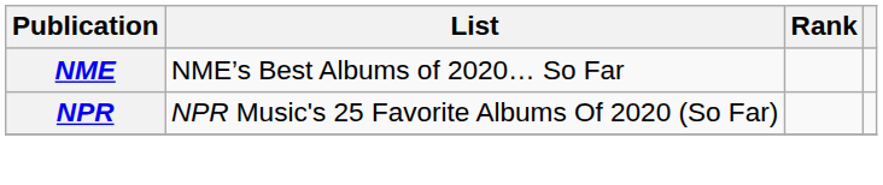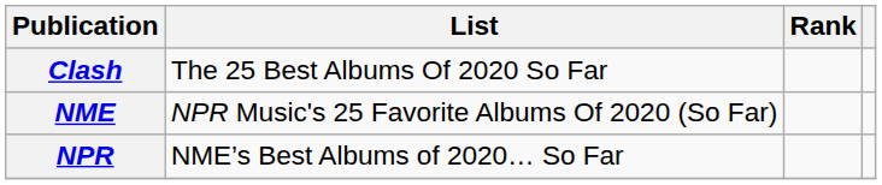+ row: Clash | The 25 Best Albums Of 2020 So Far
NME | List: NME’s Best Albums of 2020… So Far -> NPR Music's 25 Favorite Albums Of 2020 (So Far)
NPR | List: NPR Music's 25 Favorite Albums Of 2020 (So Far) -> NME’s Best Albums of 2020… So Far
